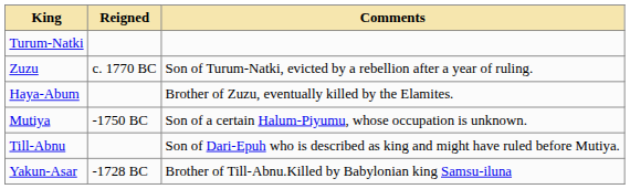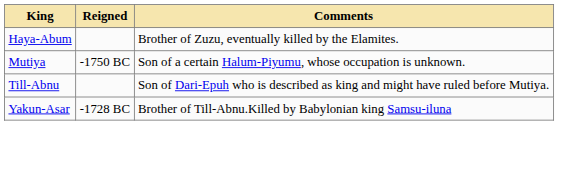- row: Turum-Natki
- row: Zuzu | c. 1770 BC | Son of Turum-Natki, evicted by a rebellion after a year of ruling.
